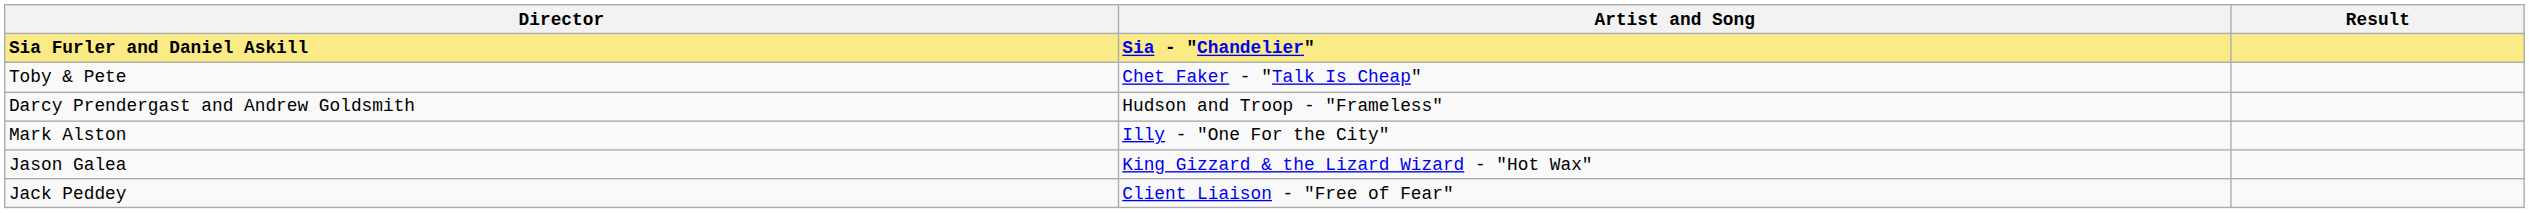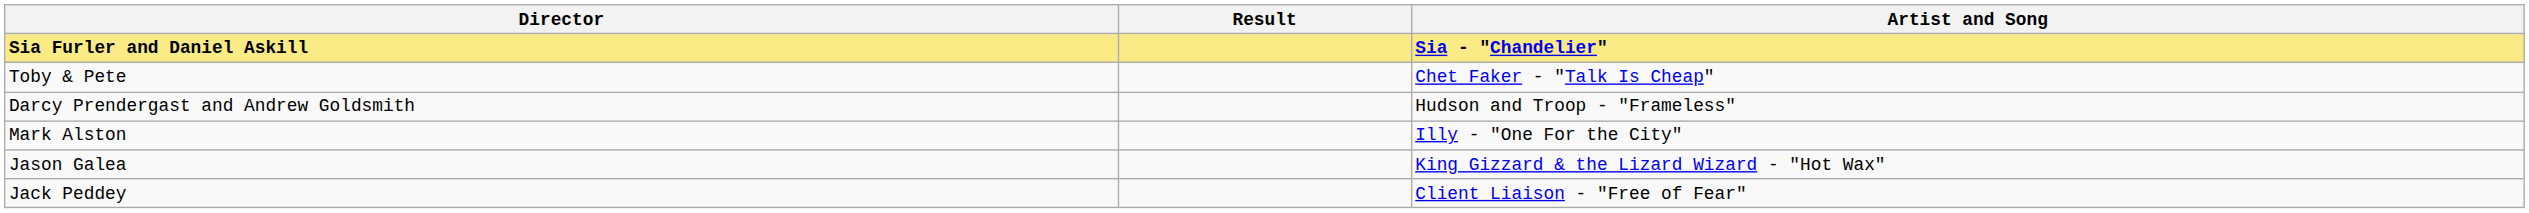columns swapped: Artist and Song <-> Result
